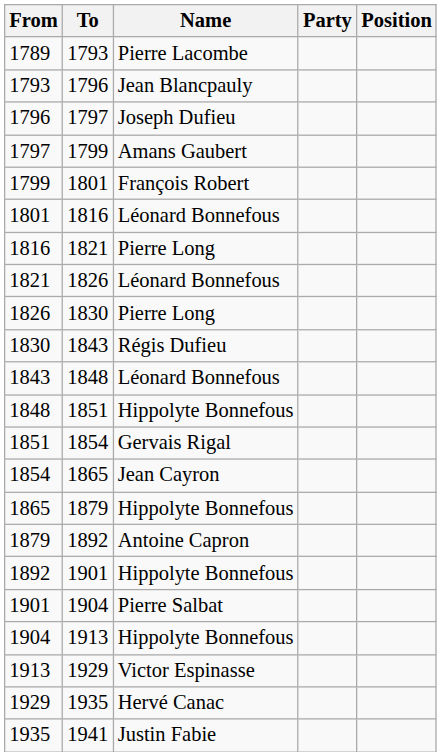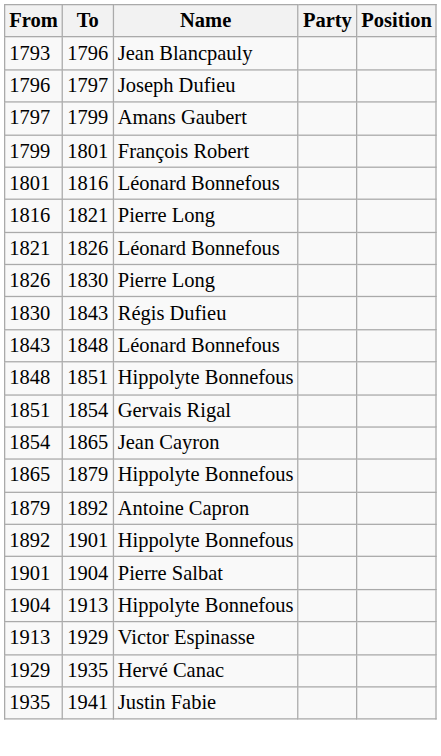- row: 1789 | 1793 | Pierre Lacombe
